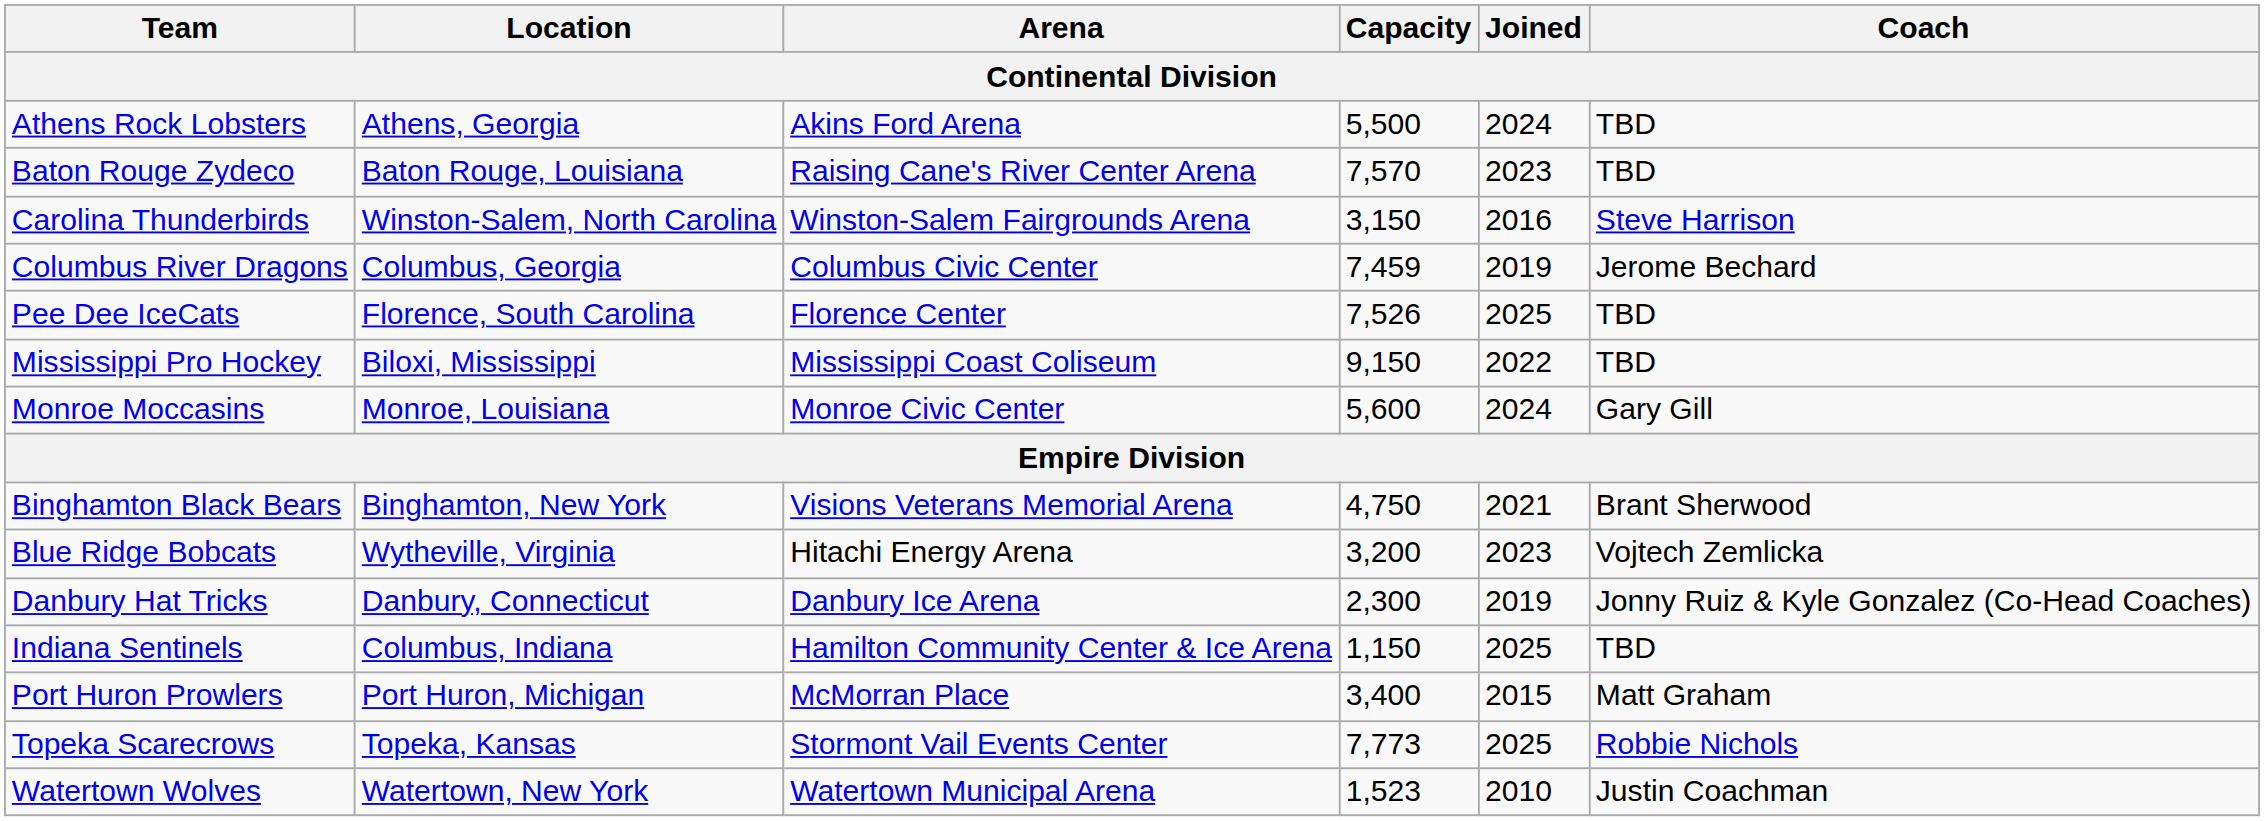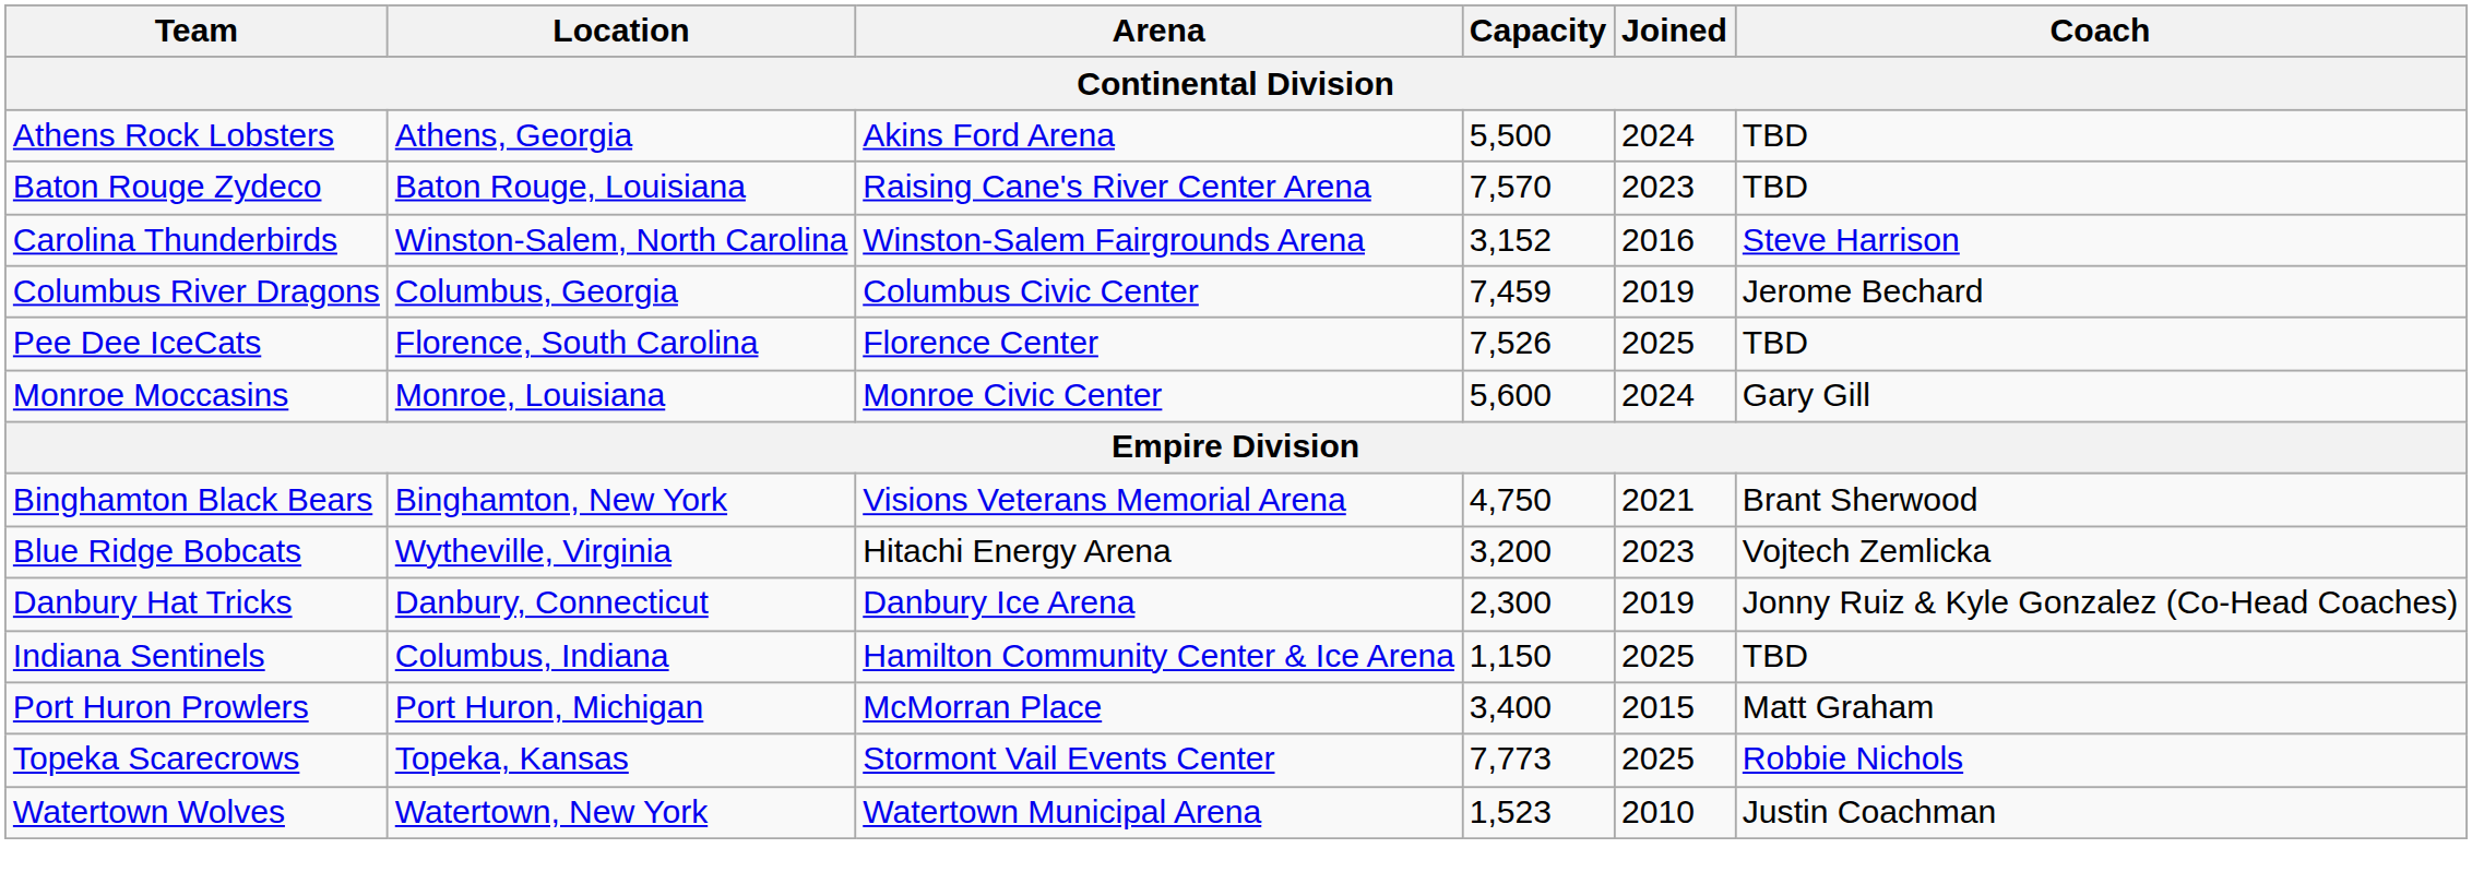Carolina Thunderbirds | Capacity: 3,150 -> 3,152
- row: Mississippi Pro Hockey | Biloxi, Mississippi | Mississippi Coast Coliseum | 9,150 | 2022 | TBD
